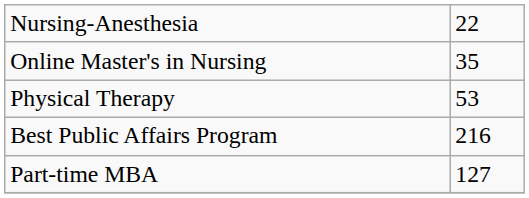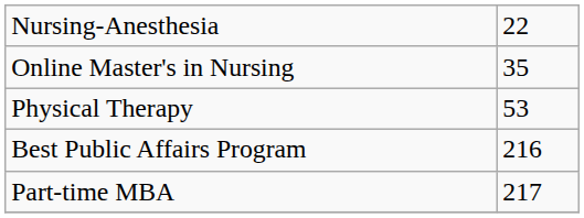Part-time MBA | column 2: 127 -> 217
